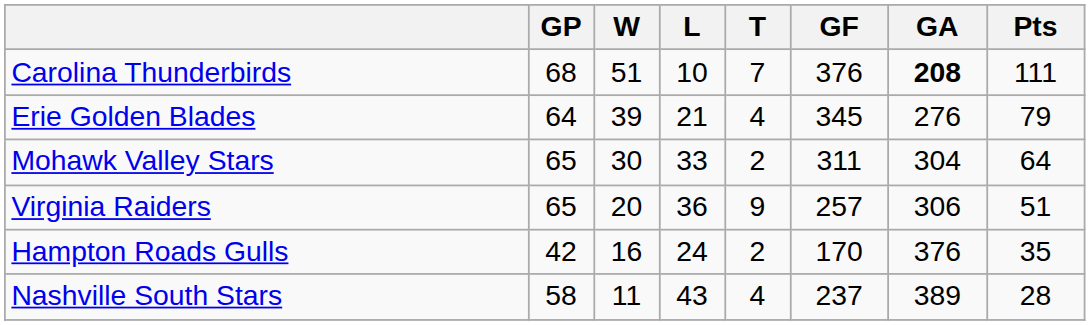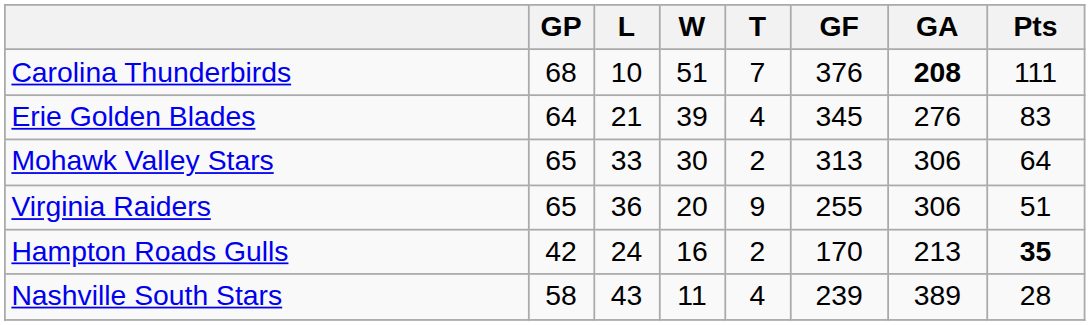columns swapped: W <-> L
Erie Golden Blades | Pts: 79 -> 83
Mohawk Valley Stars | GF: 311 -> 313
Mohawk Valley Stars | GA: 304 -> 306
Virginia Raiders | GF: 257 -> 255
Hampton Roads Gulls | GA: 376 -> 213
Hampton Roads Gulls | Pts: normal -> bold
Nashville South Stars | GF: 237 -> 239
